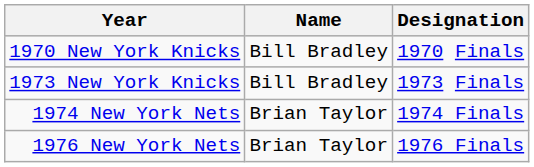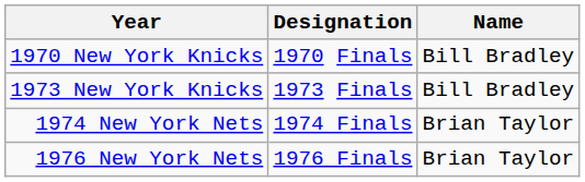columns swapped: Name <-> Designation
